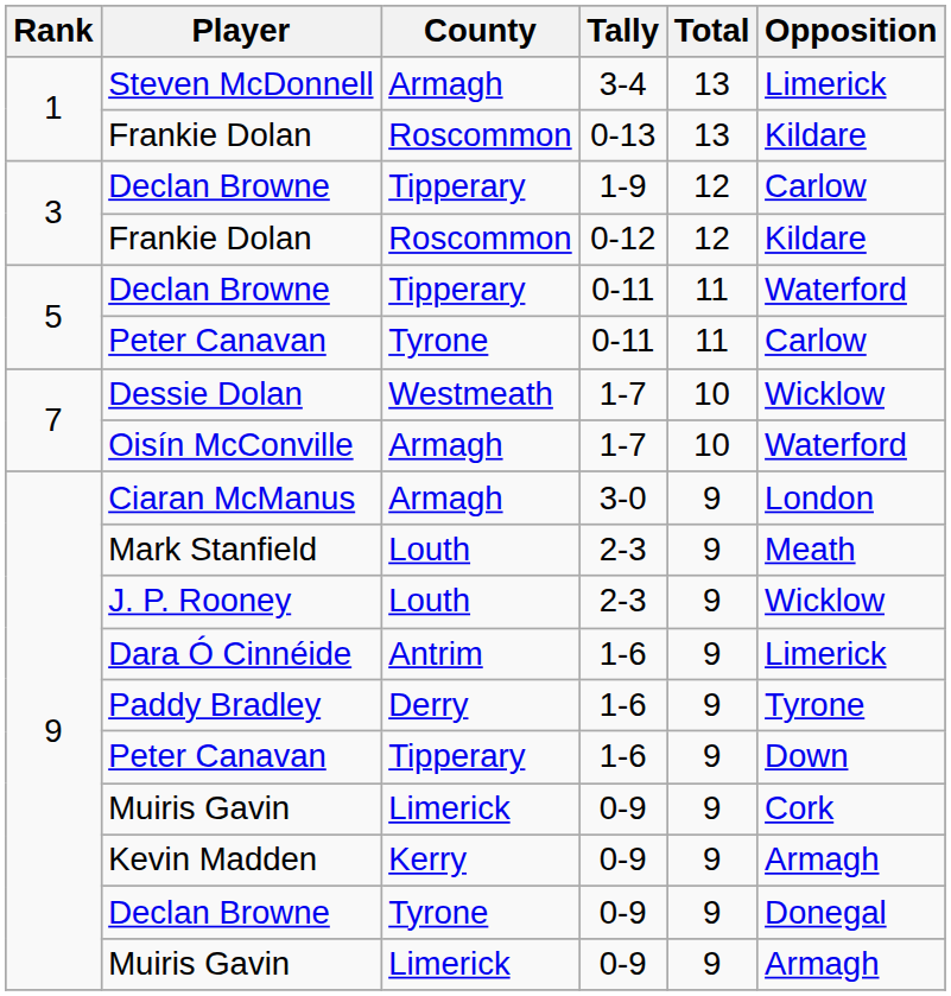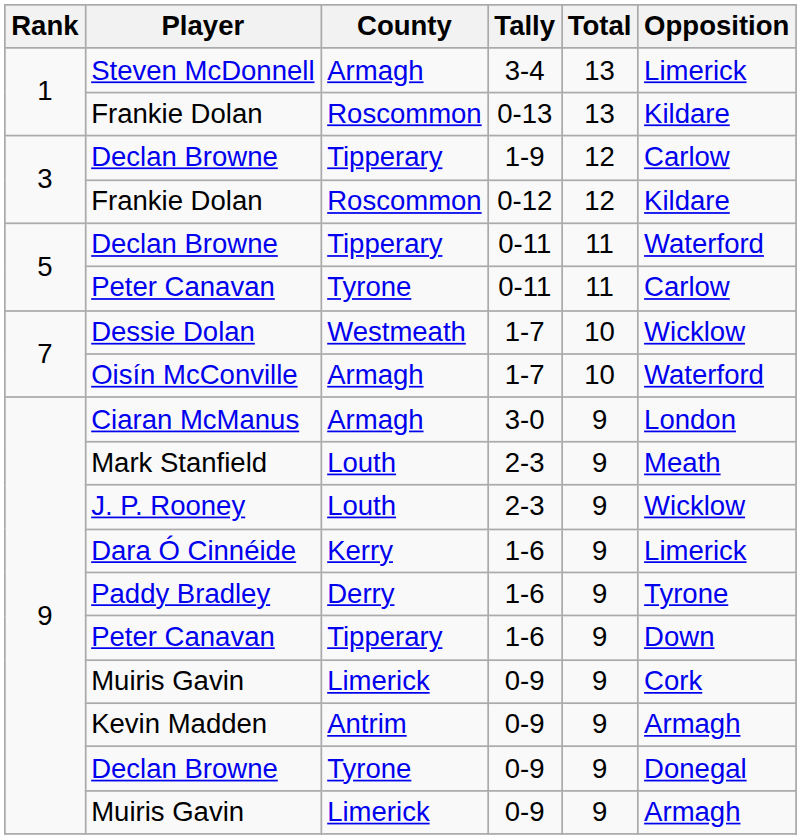Dara Ó Cinnéide | County: Antrim -> Kerry
Kevin Madden | County: Kerry -> Antrim
